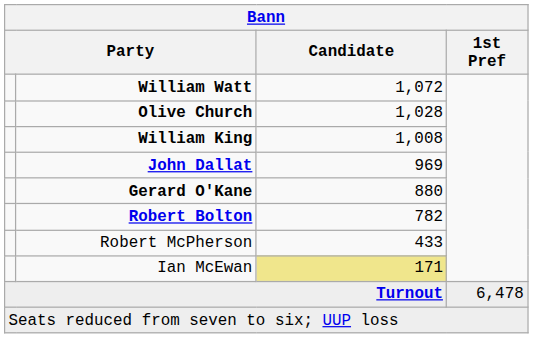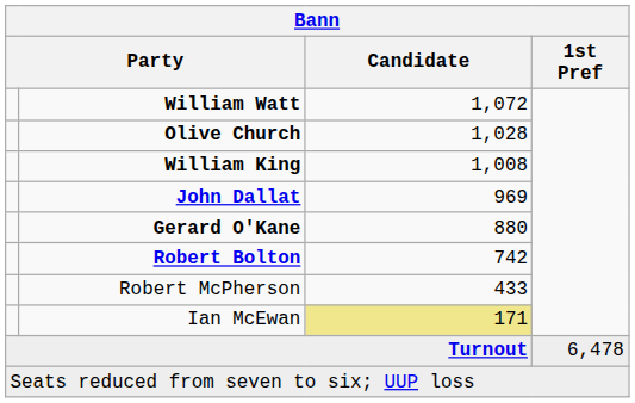Robert Bolton | Candidate: 782 -> 742
